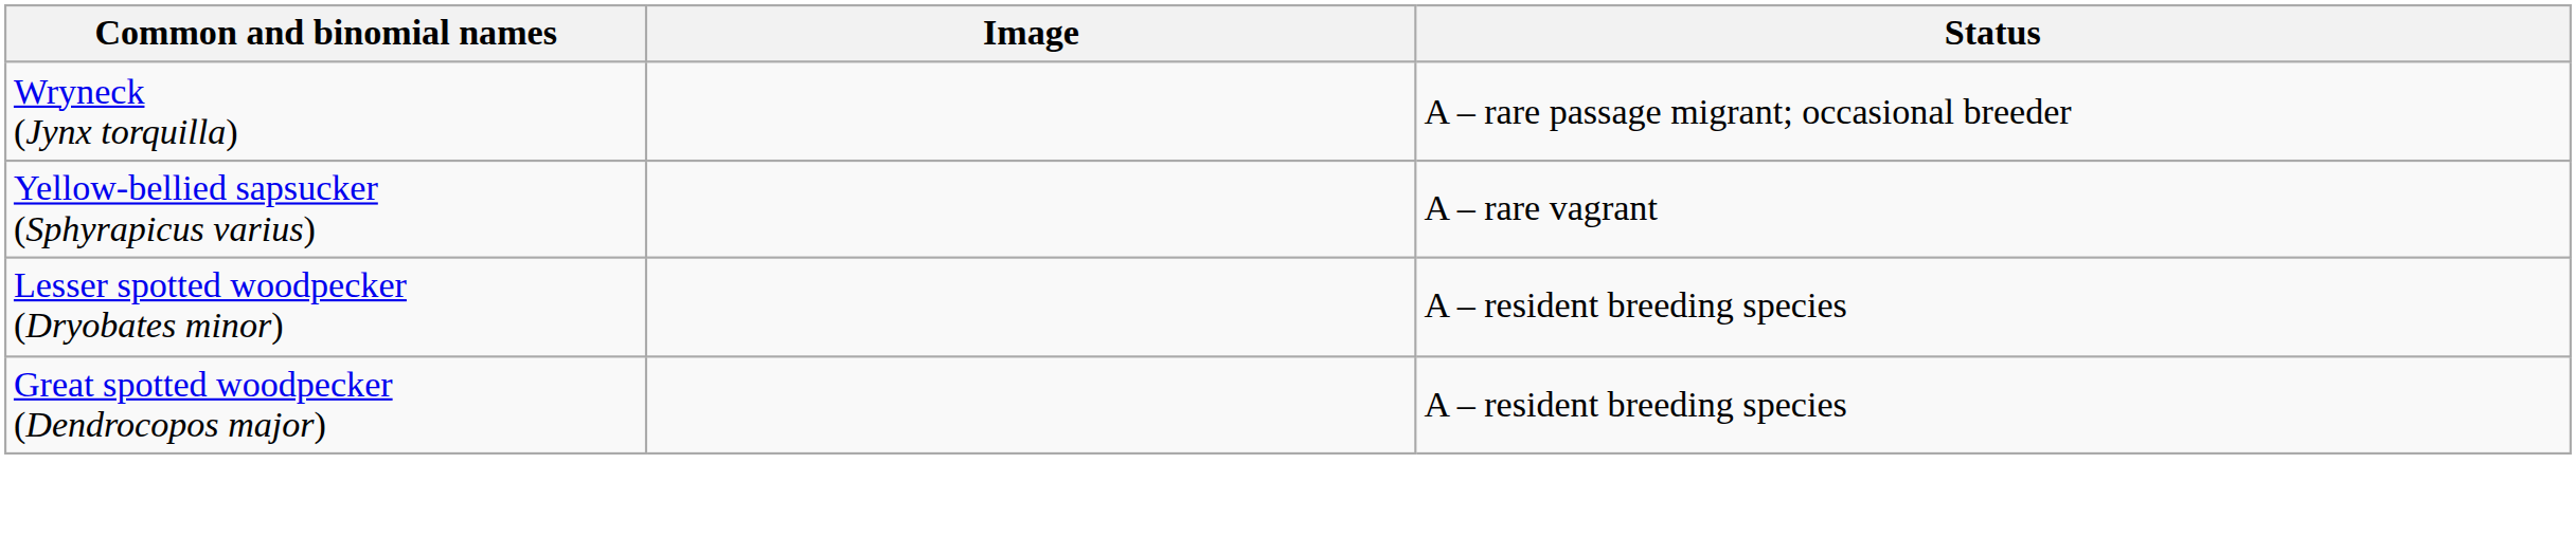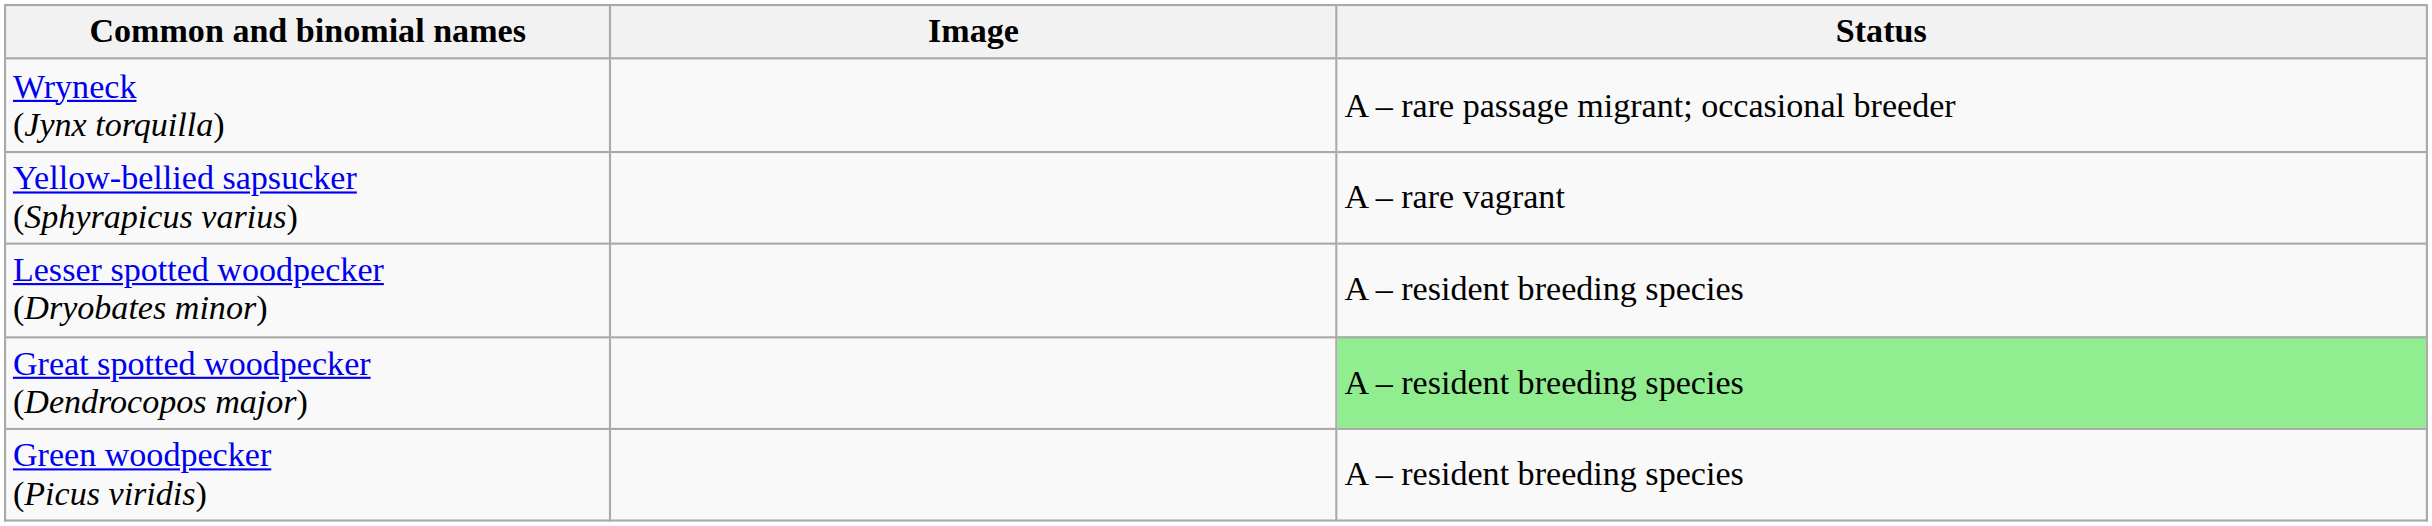Great spotted woodpecker (Dendrocopos major) | Status: no background -> lightgreen background
+ row: Green woodpecker (Picus viridis) | A – resident breeding species
